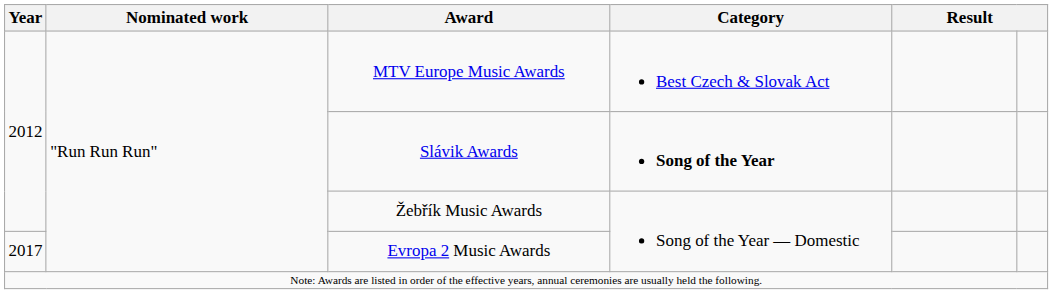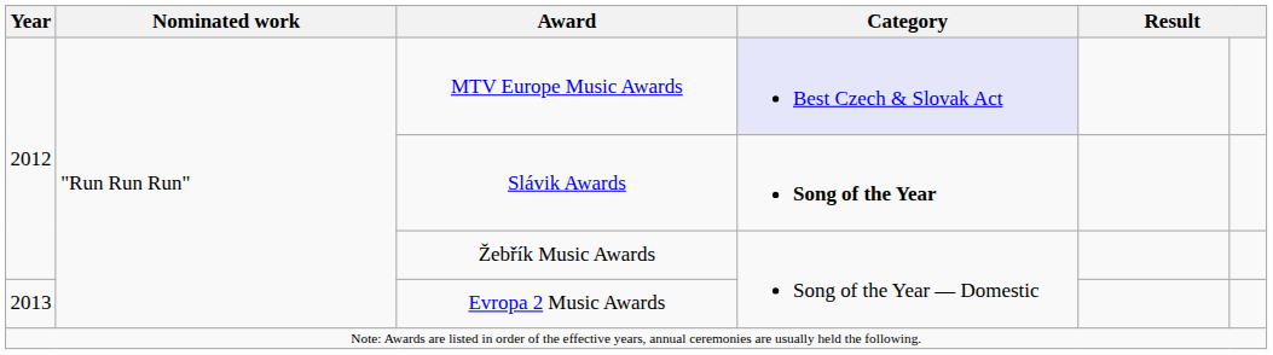MTV Europe Music Awards | Category: no background -> lavender background
Evropa 2 Music Awards | Year: 2017 -> 2013
